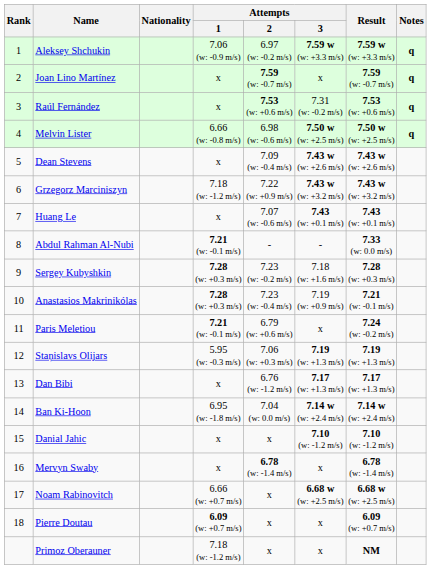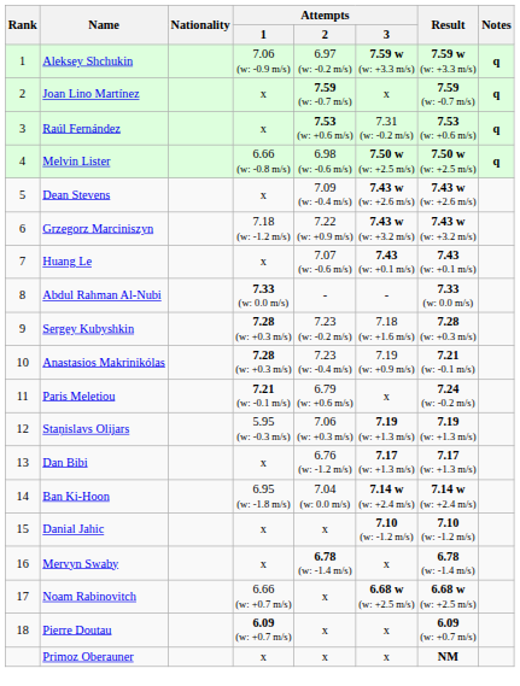Abdul Rahman Al-Nubi | Attempts / 1: 7.21 (w: -0.1 m/s) -> 7.33 (w: 0.0 m/s)
Primoz Oberauner | Attempts / 1: 7.18 (w: -1.2 m/s) -> x
